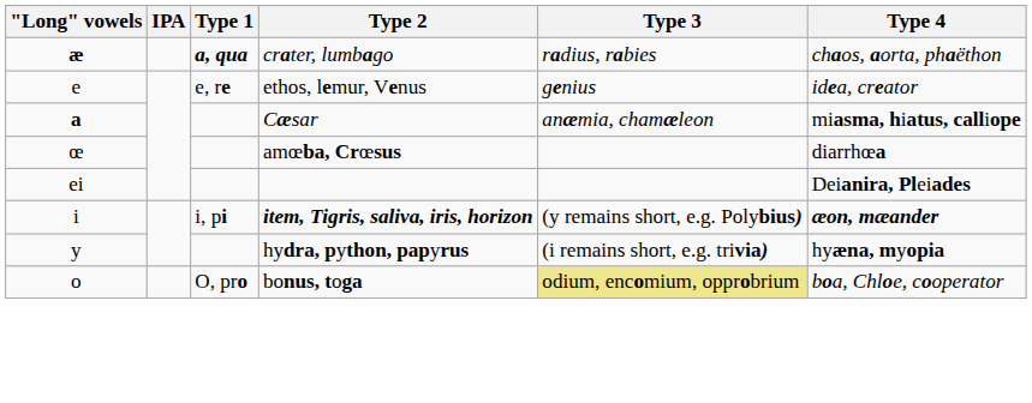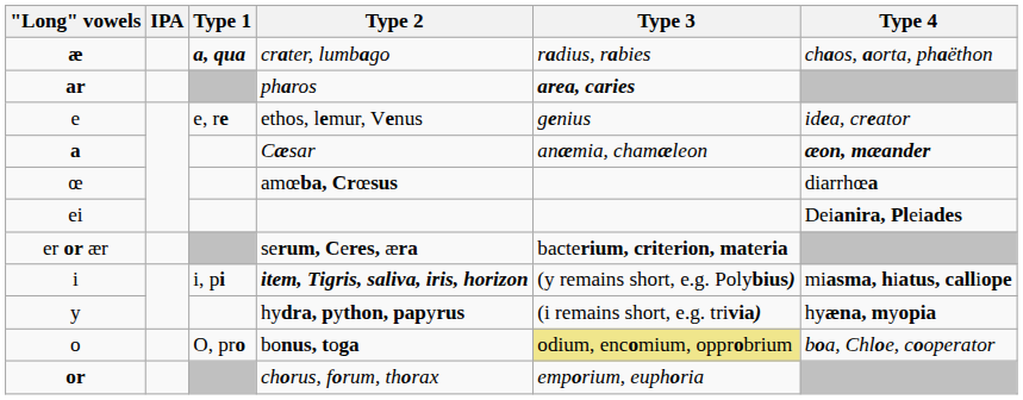+ row: ar | pharos | area, caries
Cæsar | Type 4: miasma, hiatus, calliope -> æon, mæander
+ row: er or ær | serum, Ceres, æra | bacterium, criterion, materia
item, Tigris, saliva, iris, horizon | Type 4: æon, mæander -> miasma, hiatus, calliope
+ row: or | chorus, forum, thorax | emporium, euphoria
